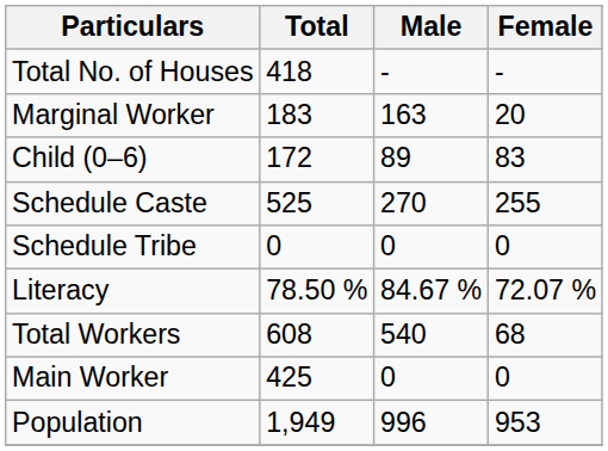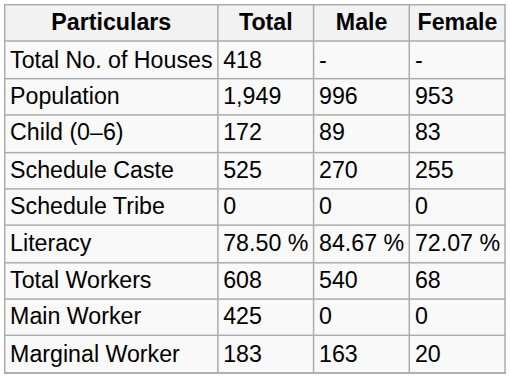rows swapped: Population <-> Marginal Worker
